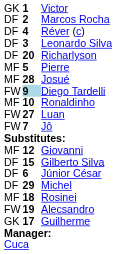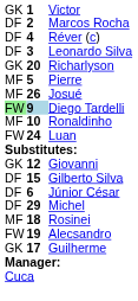Richarlyson | column 1: DF -> GK
Josué | column 2: 28 -> 26
Diego Tardelli | column 1: no background -> lightgreen background
Luan | column 2: 27 -> 24
- row: FW | 7 | Jô
Giovanni | column 1: MF -> GK
